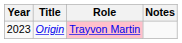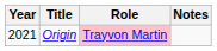Origin | Year: 2023 -> 2021
